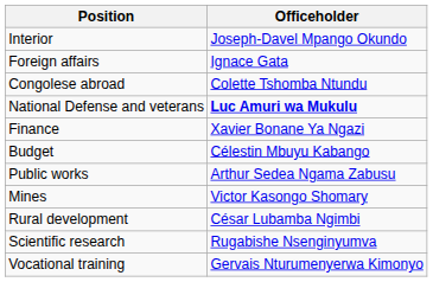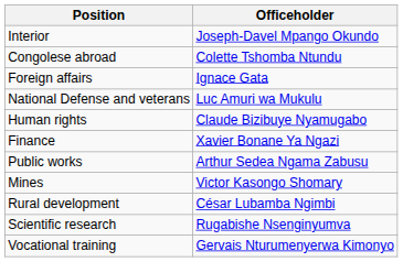rows swapped: Foreign affairs <-> Congolese abroad
National Defense and veterans | Officeholder: bold -> normal
+ row: Human rights | Claude Bizibuye Nyamugabo
- row: Budget | Célestin Mbuyu Kabango
